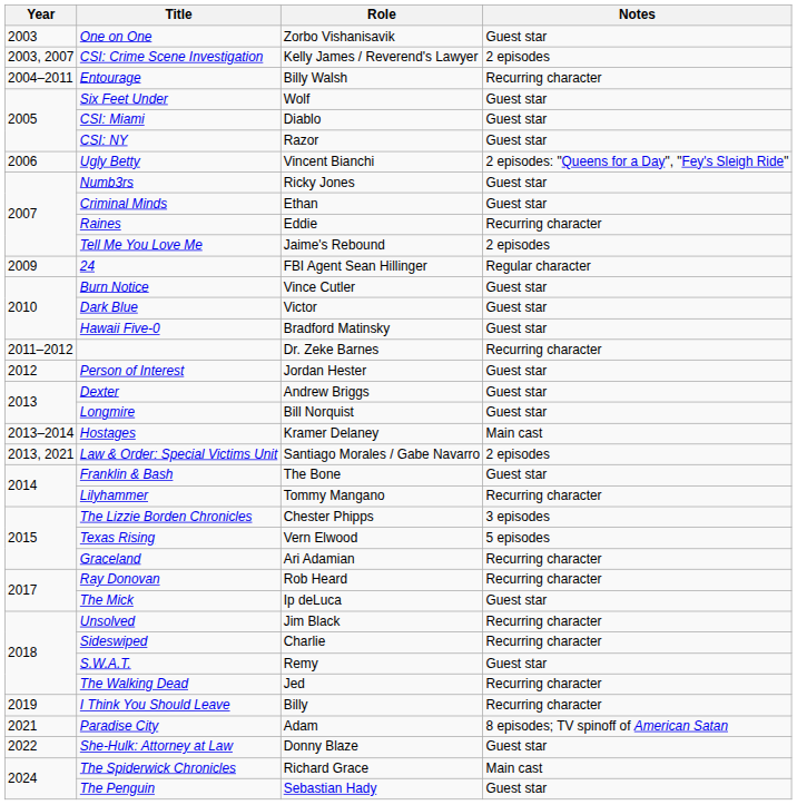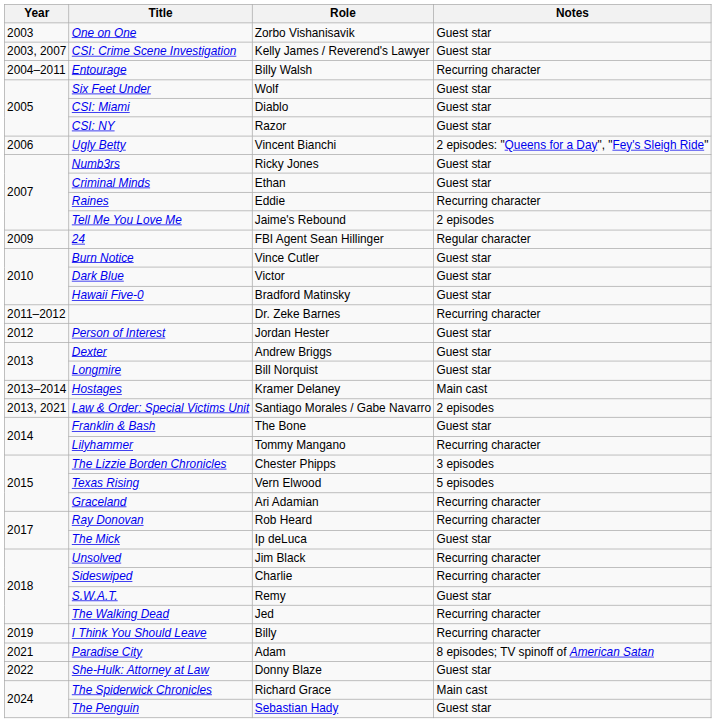CSI: Crime Scene Investigation | Notes: 2 episodes -> Guest star
